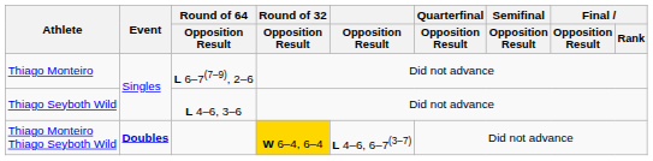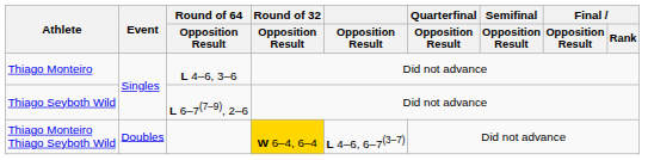Thiago Monteiro | Round of 64 / Opposition Result: L 6–7(7–9), 2–6 -> L 4–6, 3–6
Thiago Seyboth Wild | Round of 64 / Opposition Result: L 4–6, 3–6 -> L 6–7(7–9), 2–6
Thiago Monteiro Thiago Seyboth Wild | Event: bold -> normal
